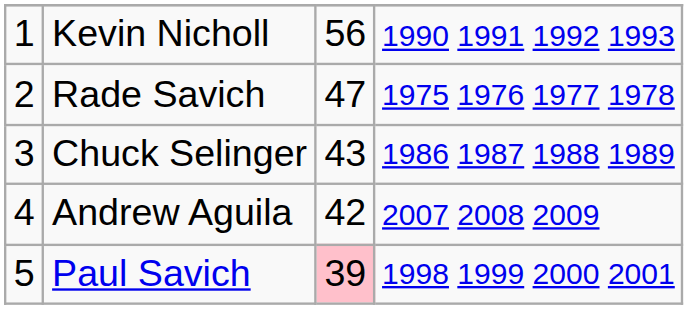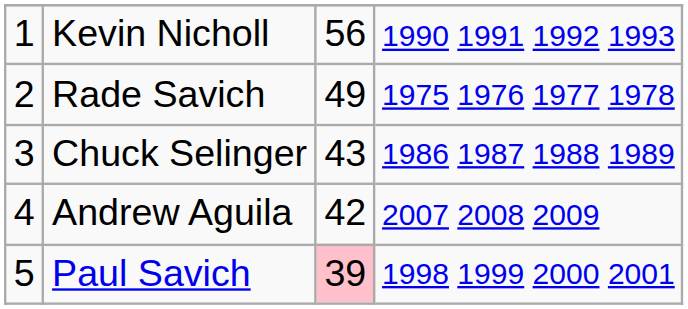Rade Savich | column 3: 47 -> 49
